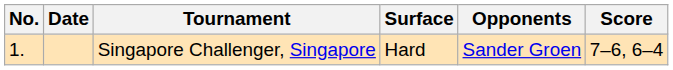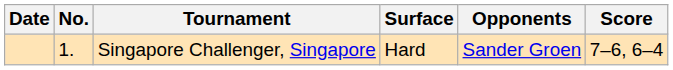columns swapped: No. <-> Date
